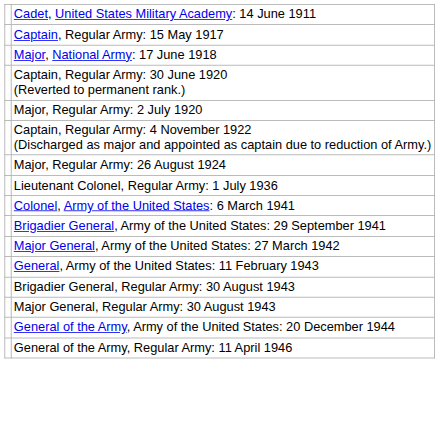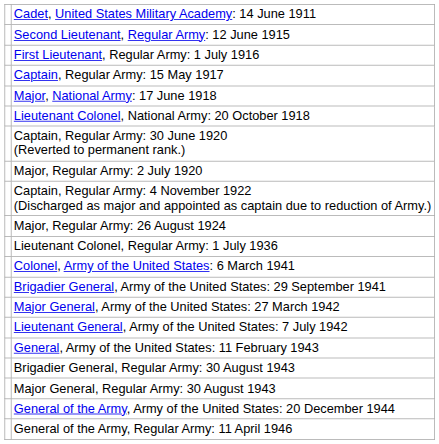+ row: Second Lieutenant, Regular Army: 12 June 1915
+ row: First Lieutenant, Regular Army: 1 July 1916
+ row: Lieutenant Colonel, National Army: 20 October 1918
+ row: Lieutenant General, Army of the United States: 7 July 1942
